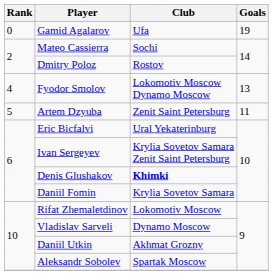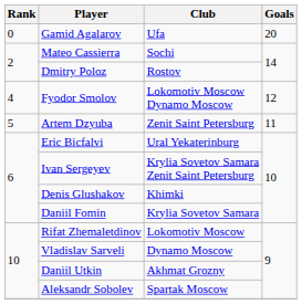Gamid Agalarov | Goals: 19 -> 20
Fyodor Smolov | Goals: 13 -> 12
Denis Glushakov | Club: bold -> normal
